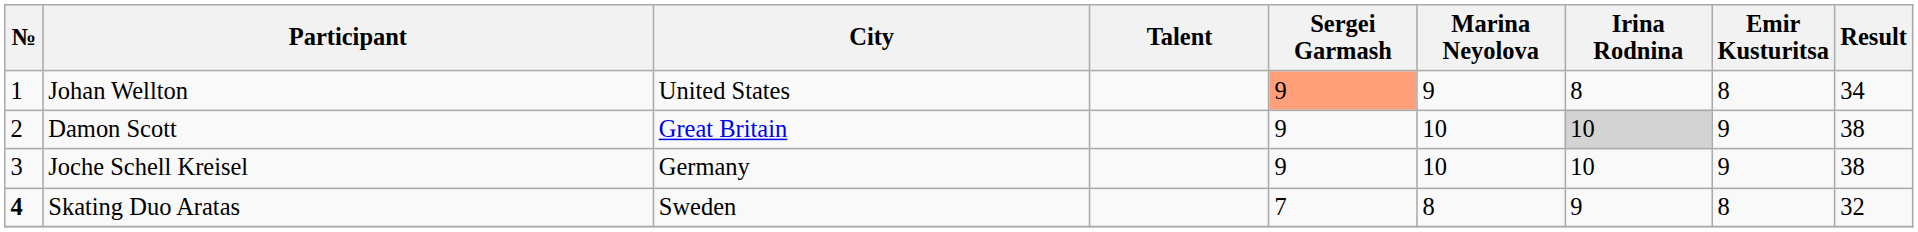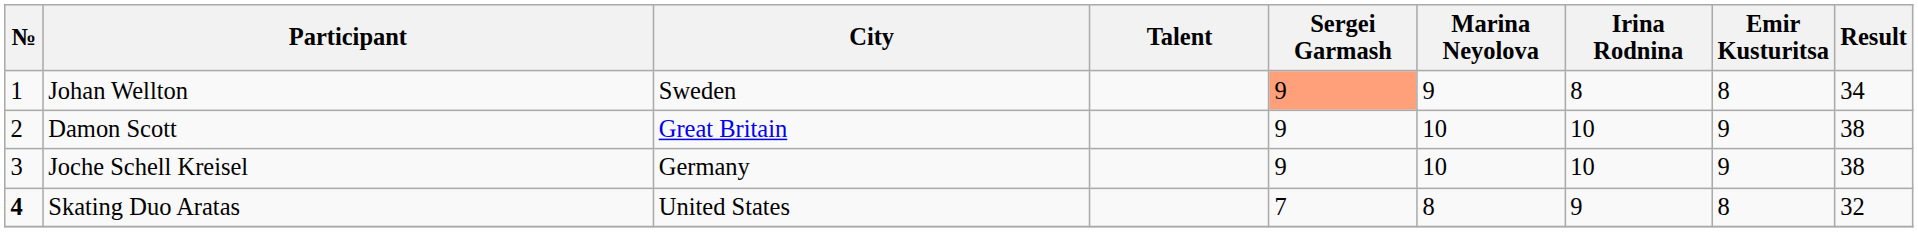Johan Wellton | City: United States -> Sweden
Damon Scott | Irina Rodnina: lightgrey background -> no background
Skating Duo Aratas | City: Sweden -> United States
